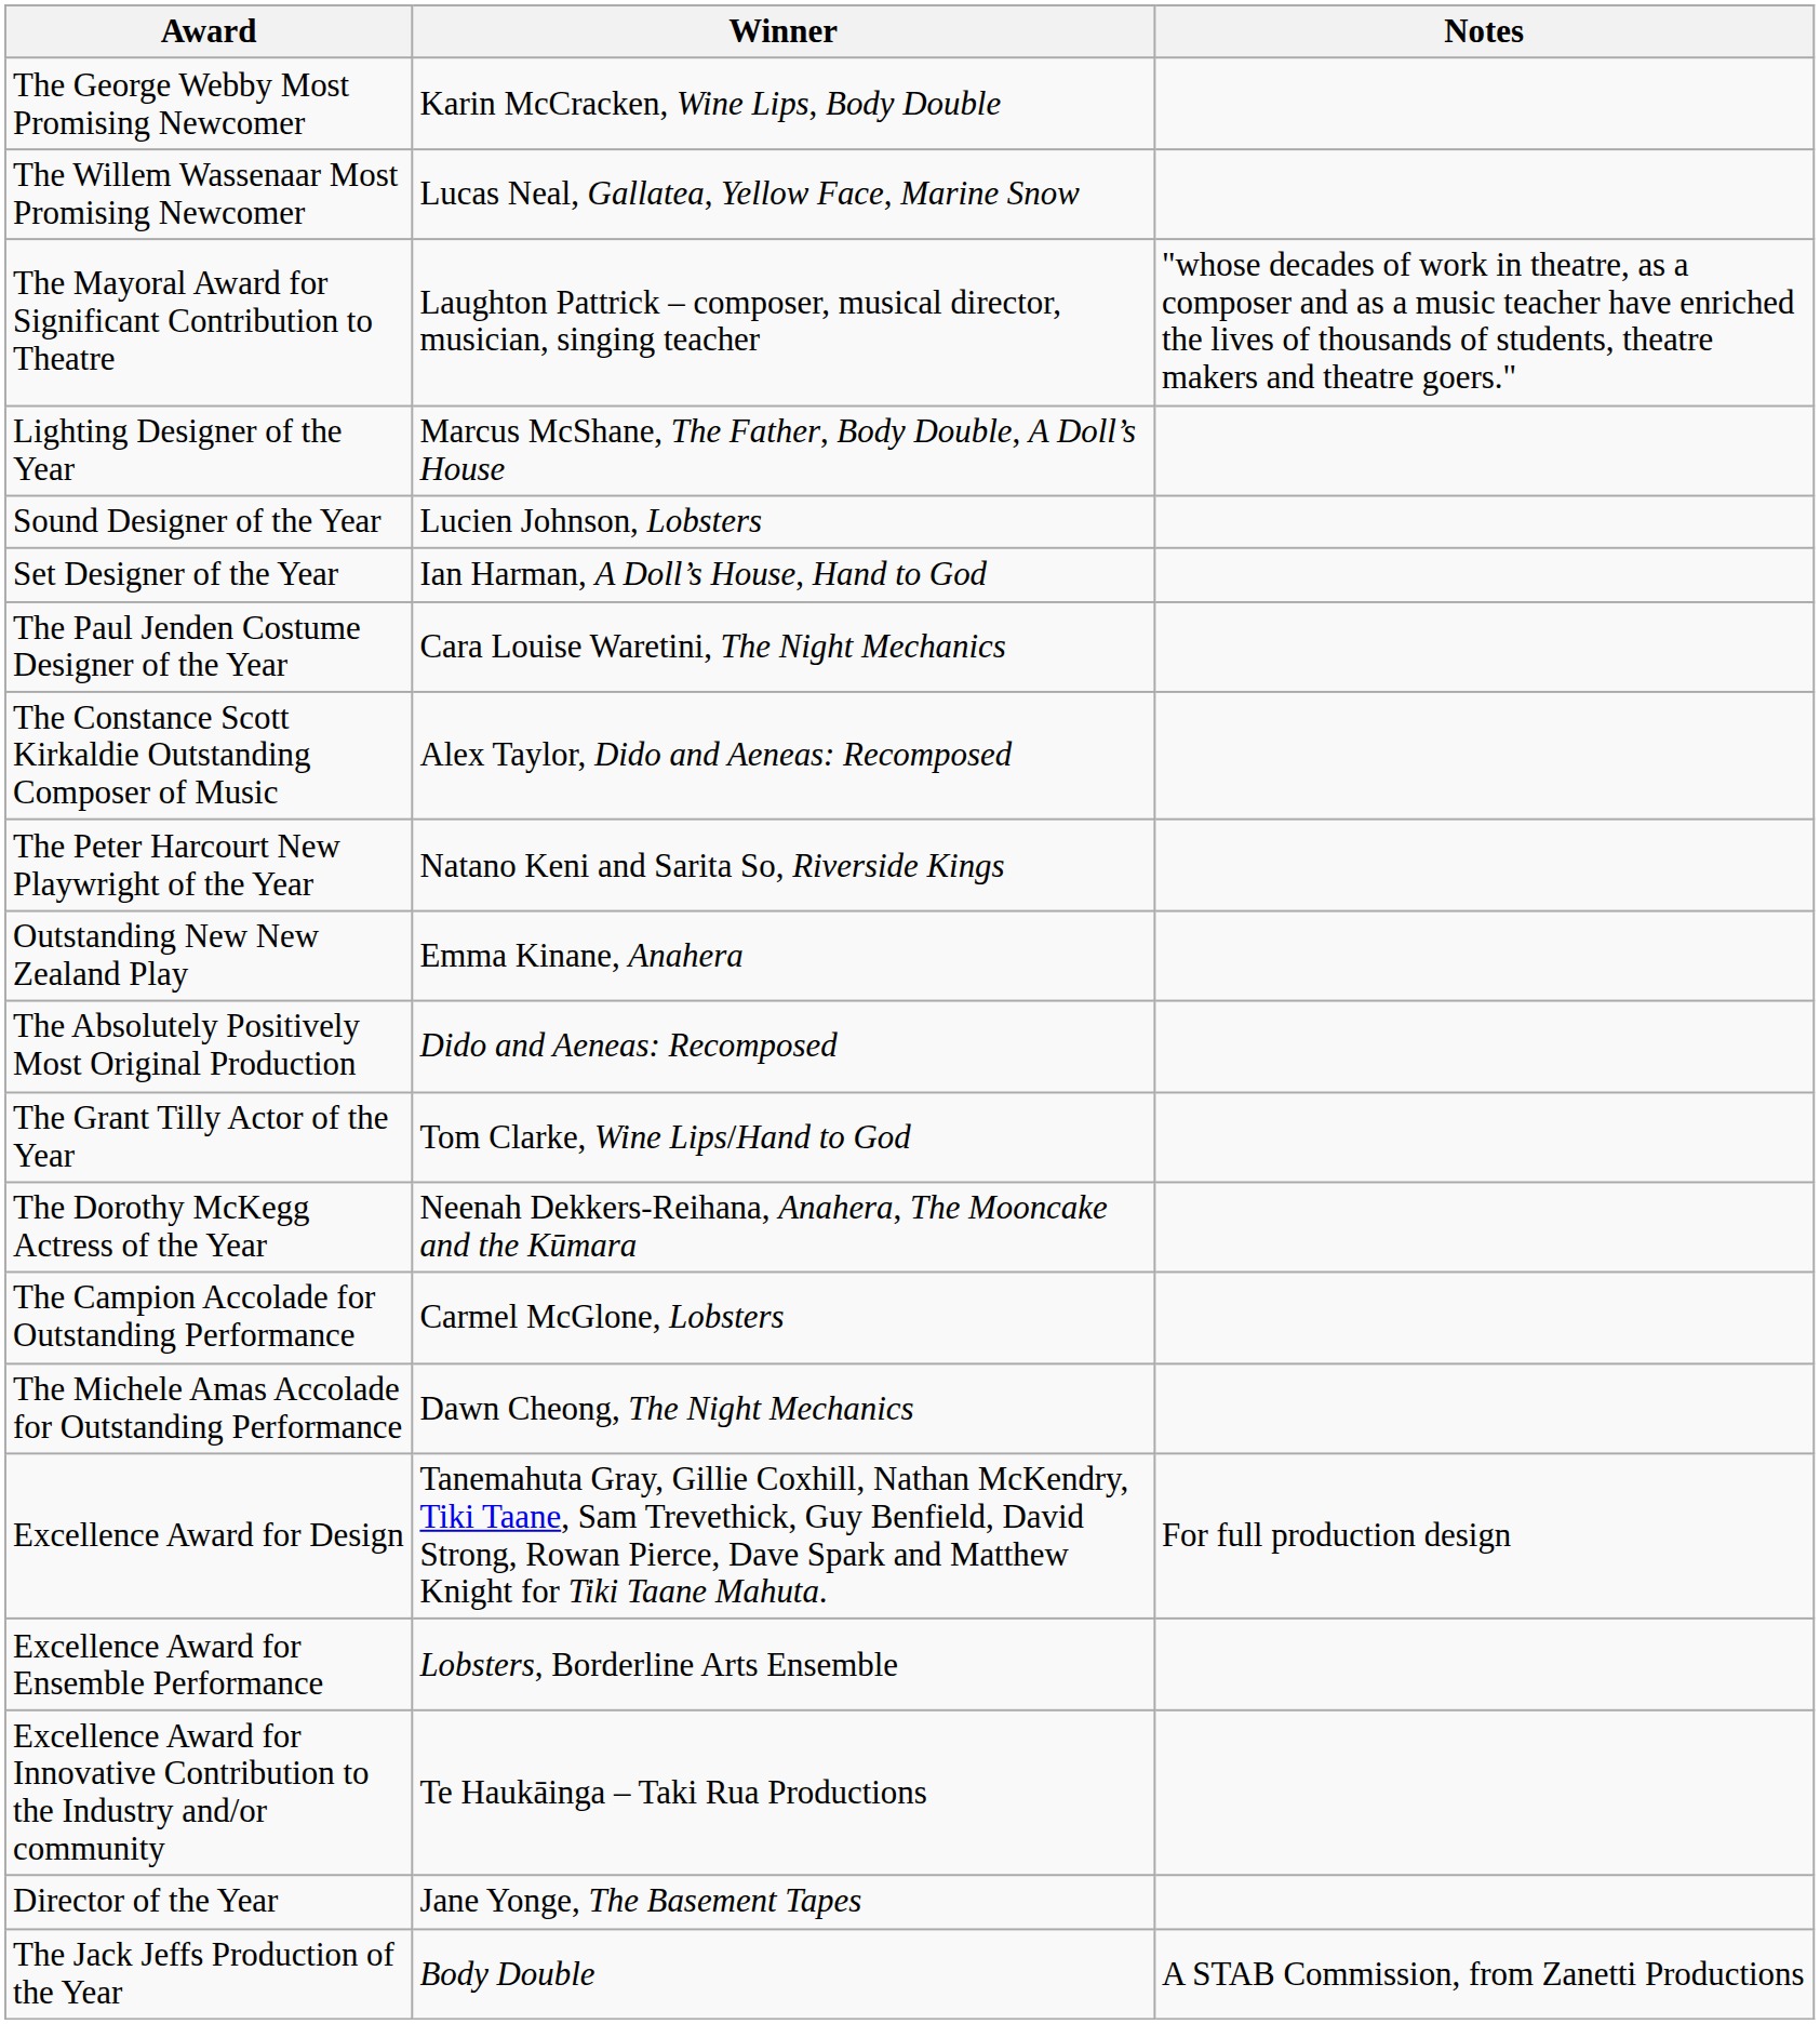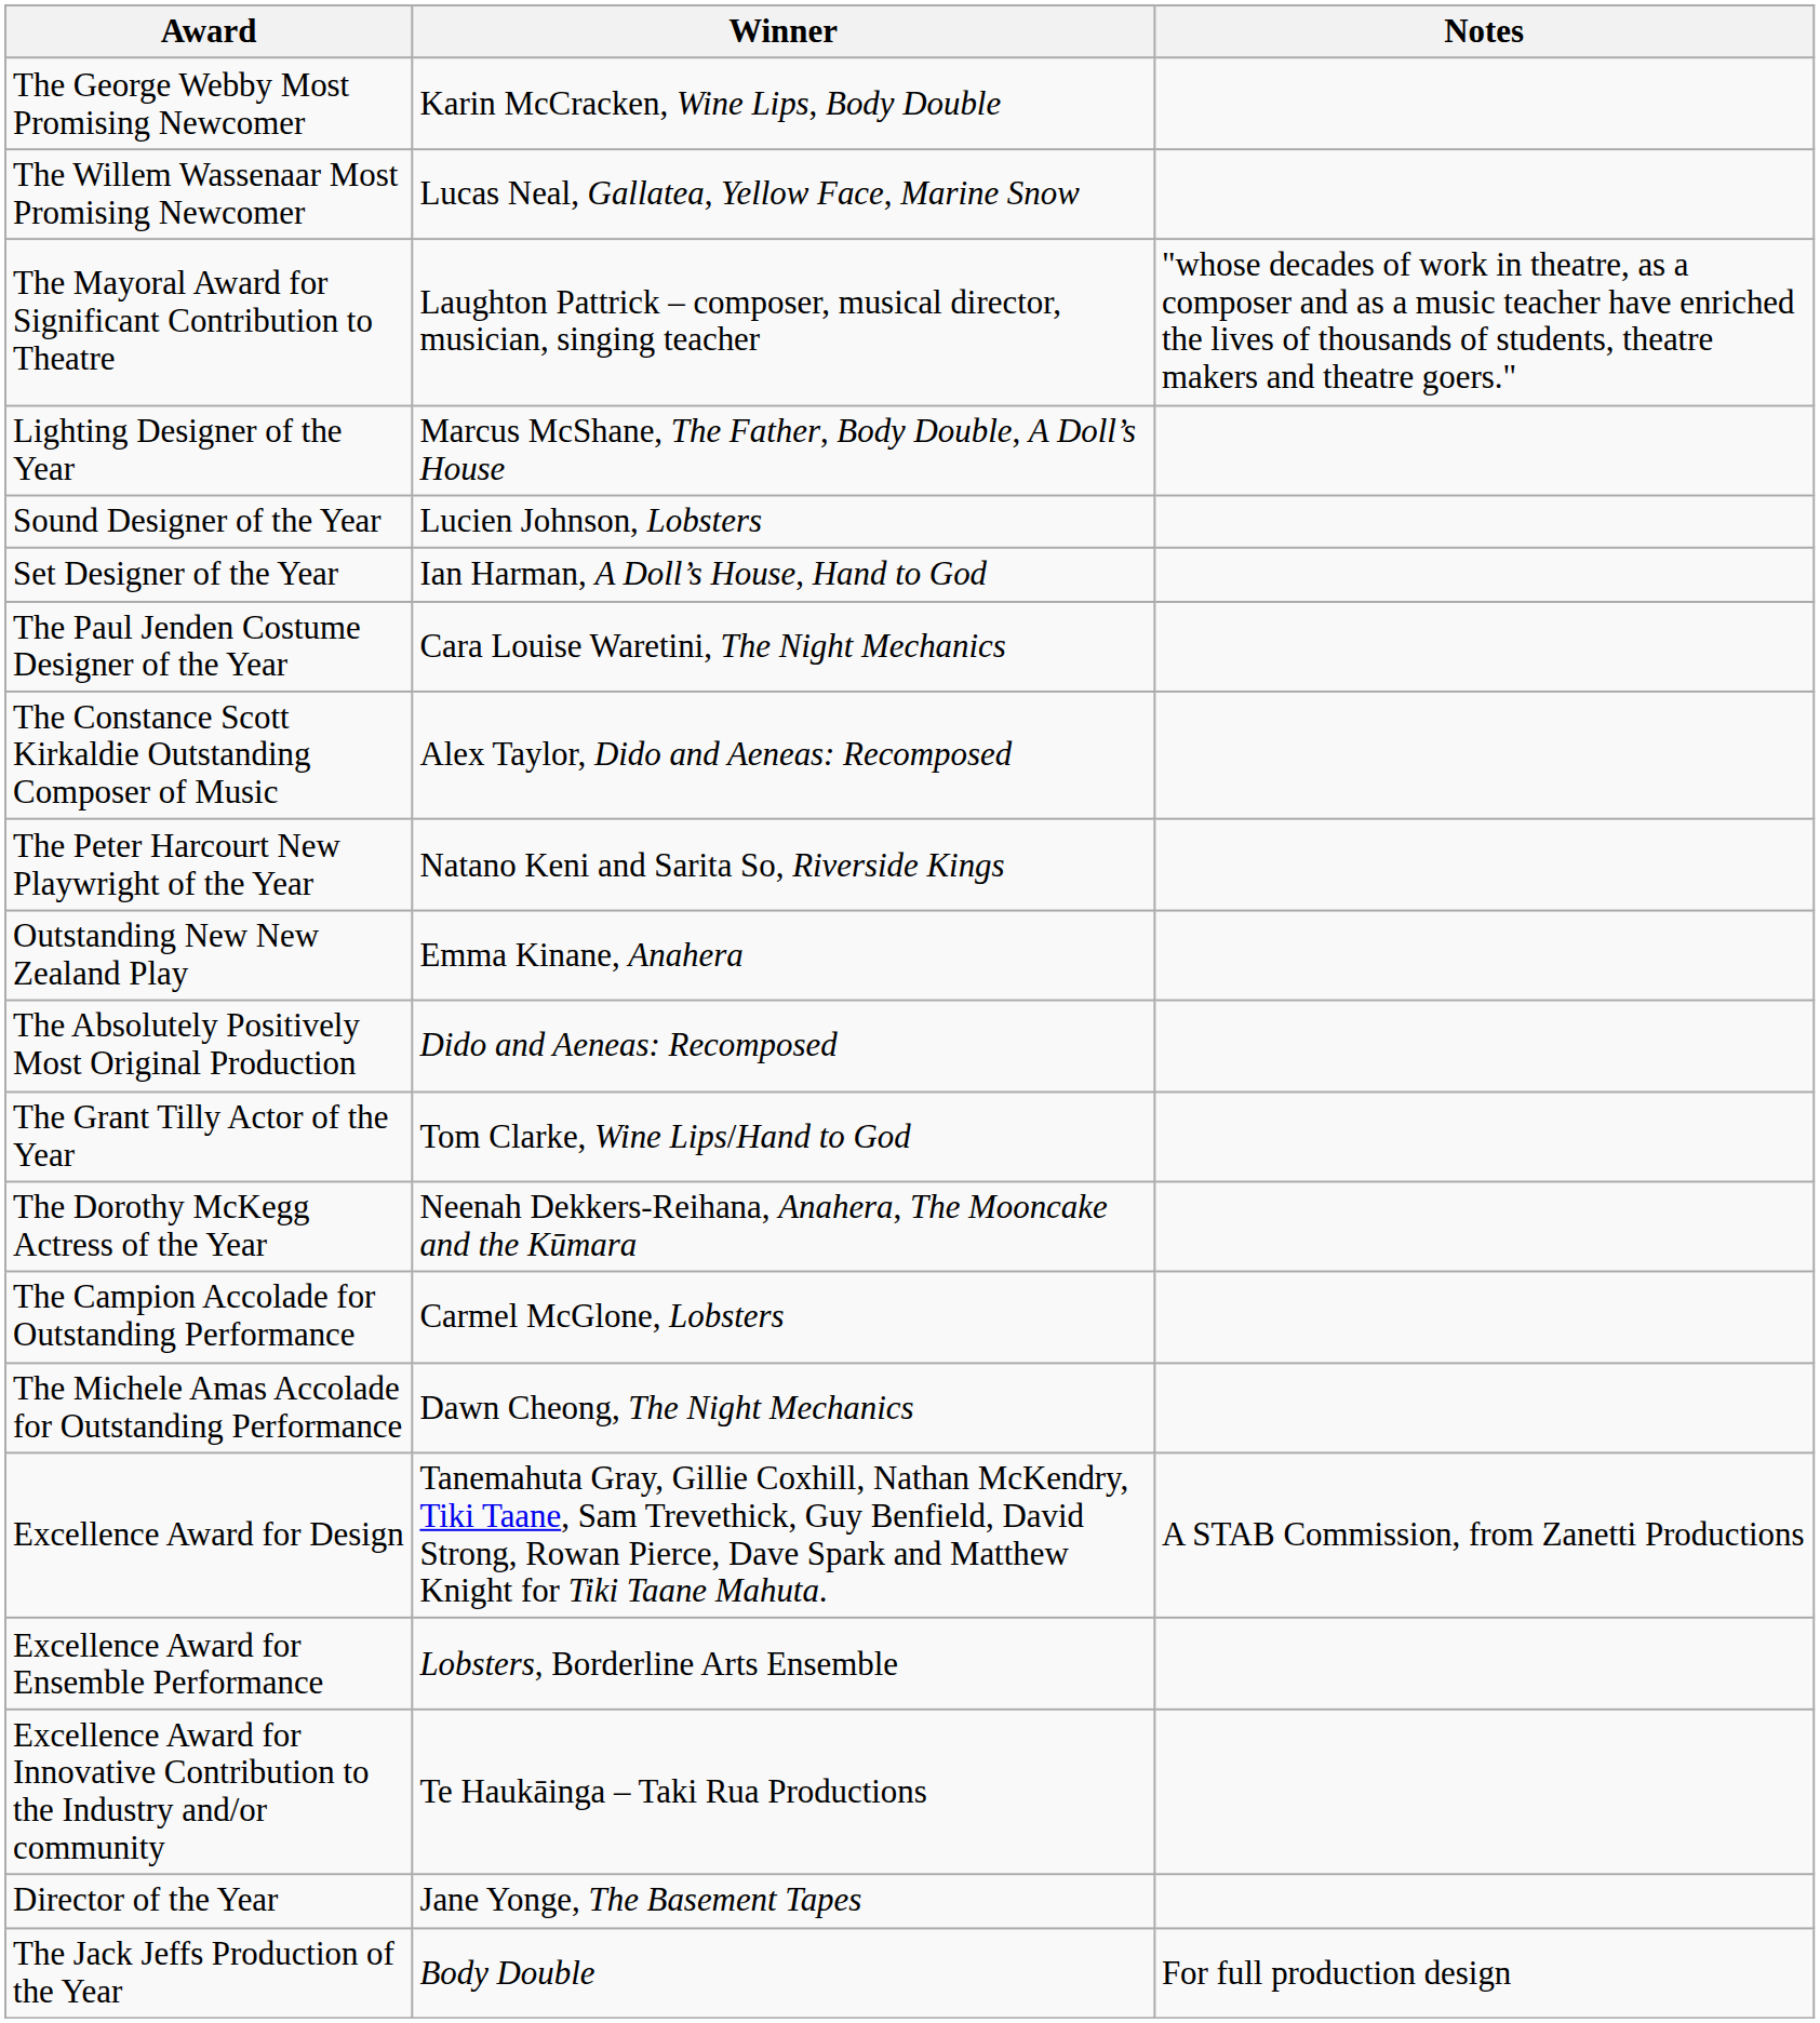Excellence Award for Design | Notes: For full production design -> A STAB Commission, from Zanetti Productions
The Jack Jeffs Production of the Year | Notes: A STAB Commission, from Zanetti Productions -> For full production design
